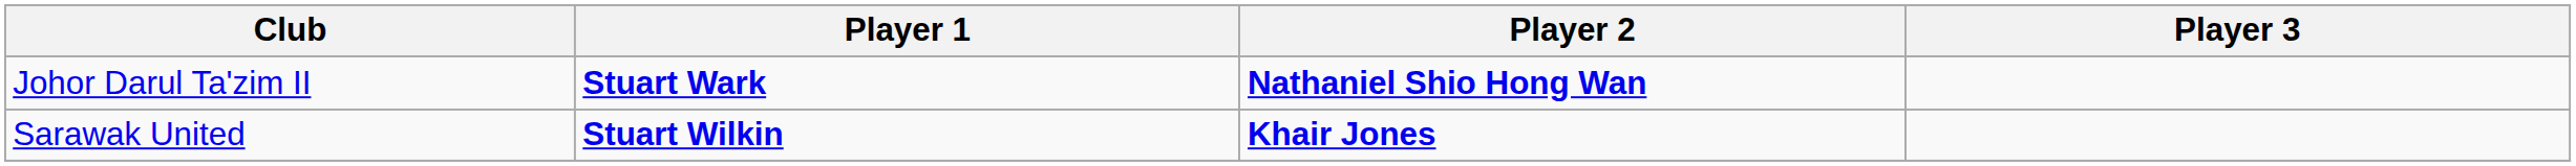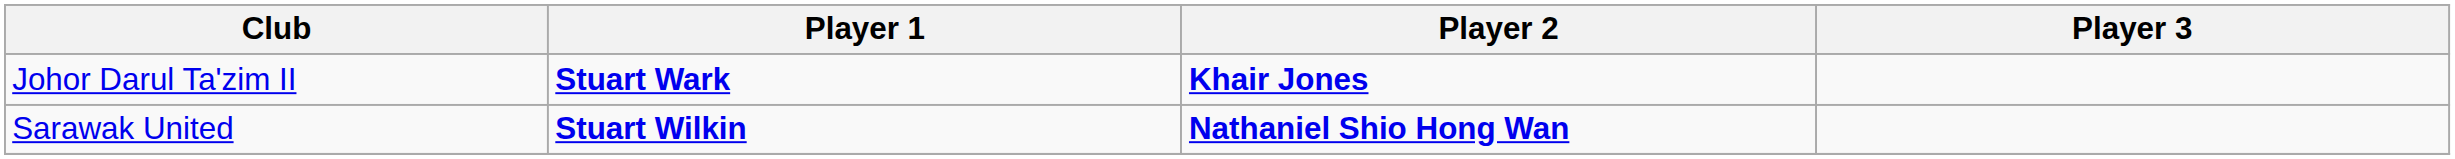Johor Darul Ta'zim II | Player 2: Nathaniel Shio Hong Wan -> Khair Jones
Sarawak United | Player 2: Khair Jones -> Nathaniel Shio Hong Wan
